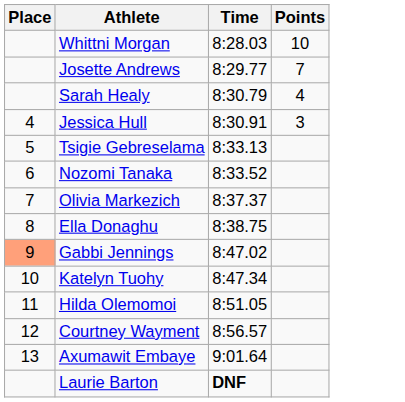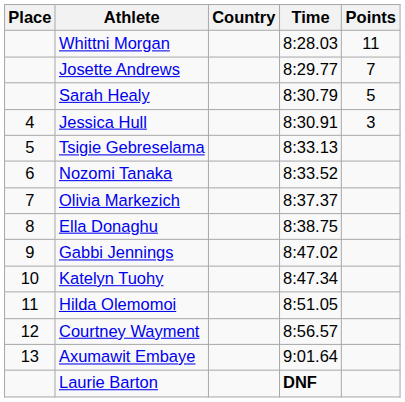+ column: Country
Whittni Morgan | Points: 10 -> 11
Sarah Healy | Points: 4 -> 5
Gabbi Jennings | Place: lightsalmon background -> no background
